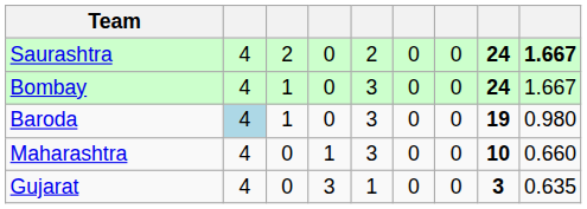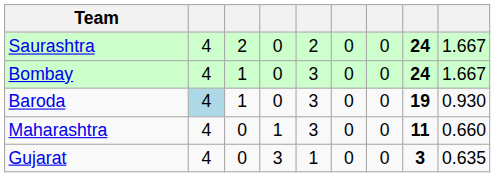Saurashtra | column 9: bold -> normal
Baroda | column 9: 0.980 -> 0.930
Maharashtra | column 8: 10 -> 11
